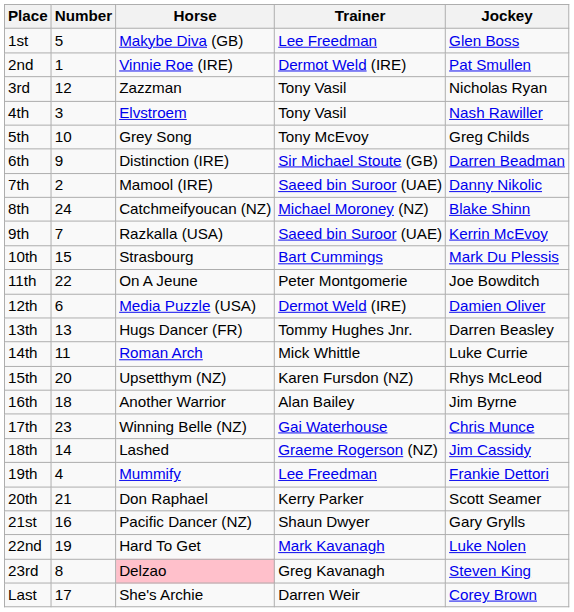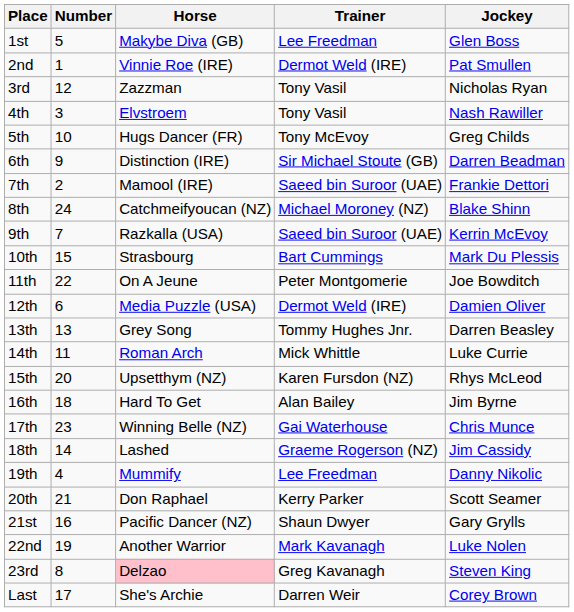5th | Horse: Grey Song -> Hugs Dancer (FR)
7th | Jockey: Danny Nikolic -> Frankie Dettori
13th | Horse: Hugs Dancer (FR) -> Grey Song
16th | Horse: Another Warrior -> Hard To Get
19th | Jockey: Frankie Dettori -> Danny Nikolic
22nd | Horse: Hard To Get -> Another Warrior
